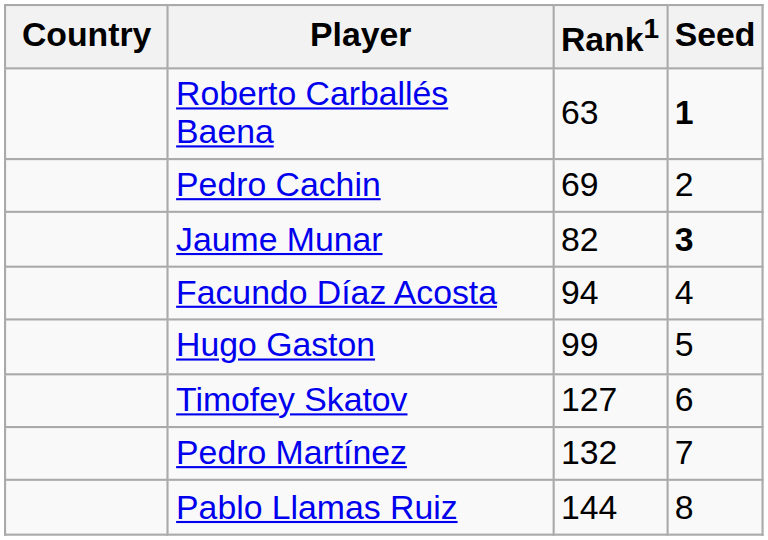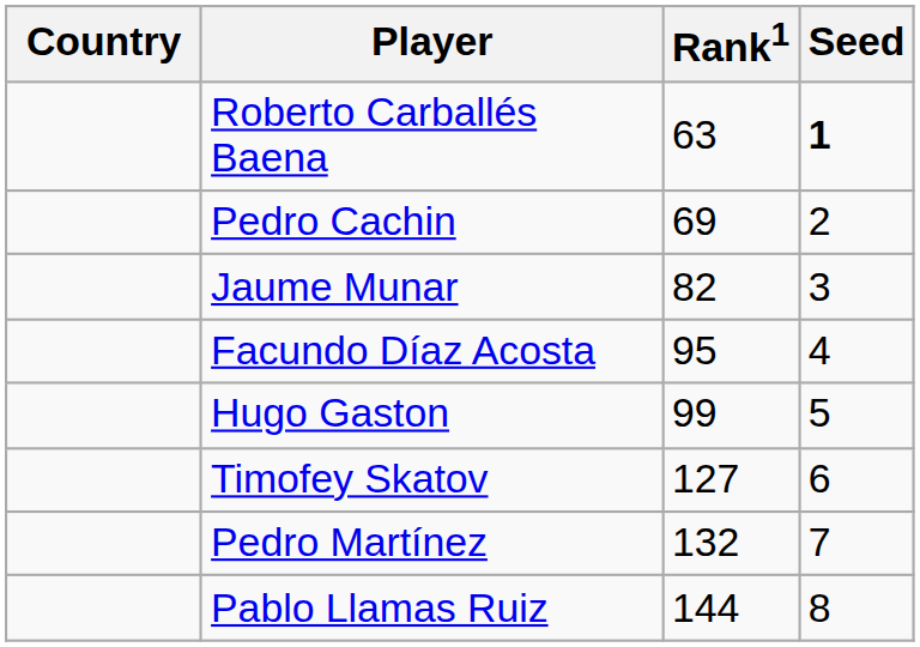Jaume Munar | Seed: bold -> normal
Facundo Díaz Acosta | Rank1: 94 -> 95
